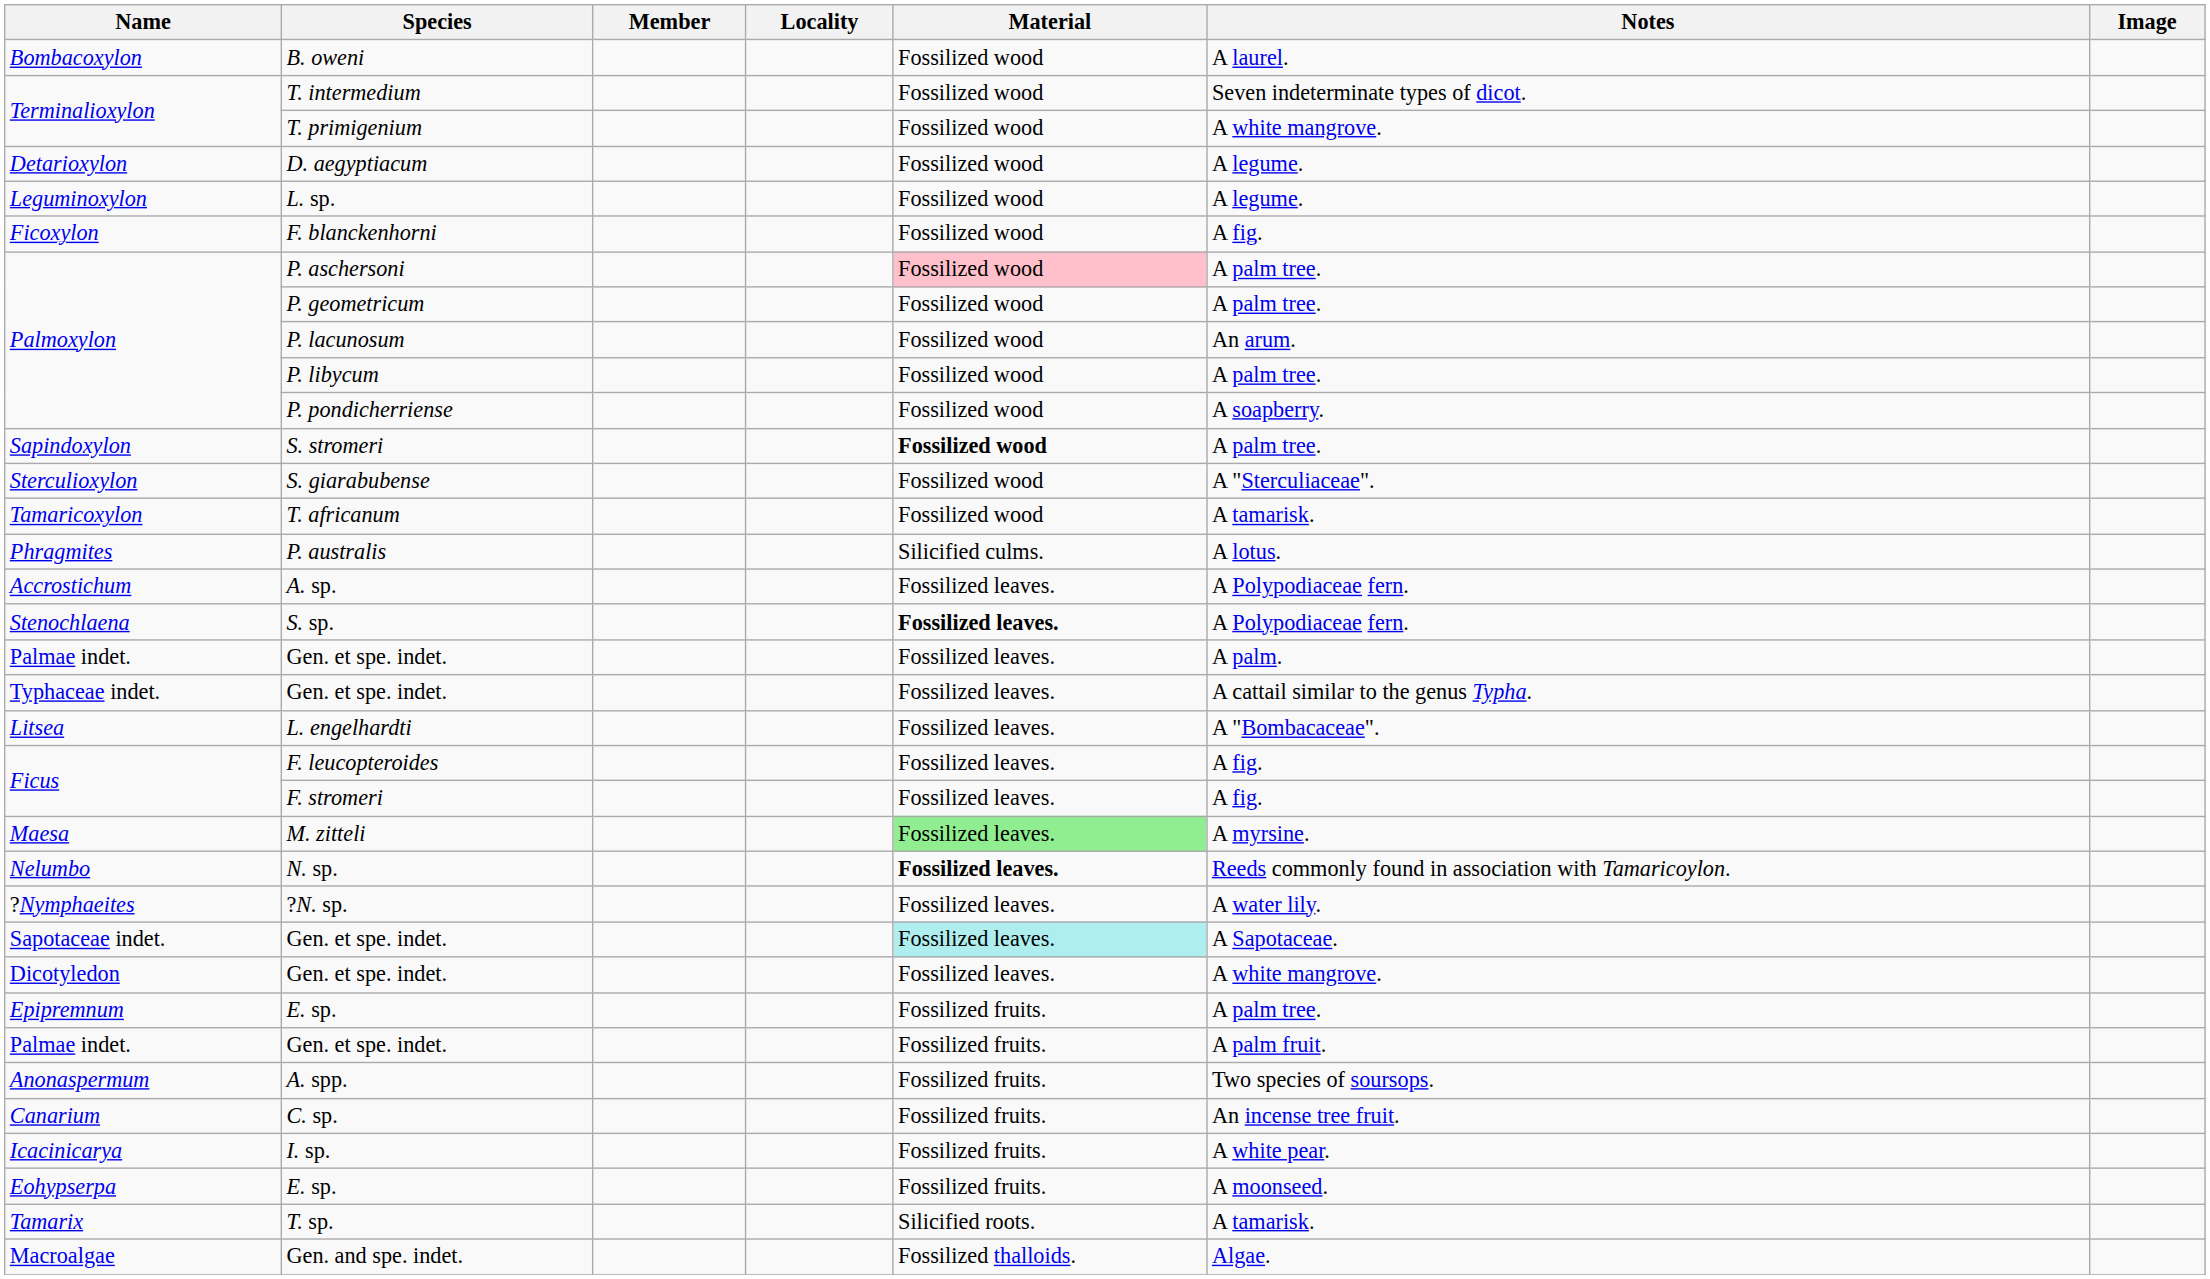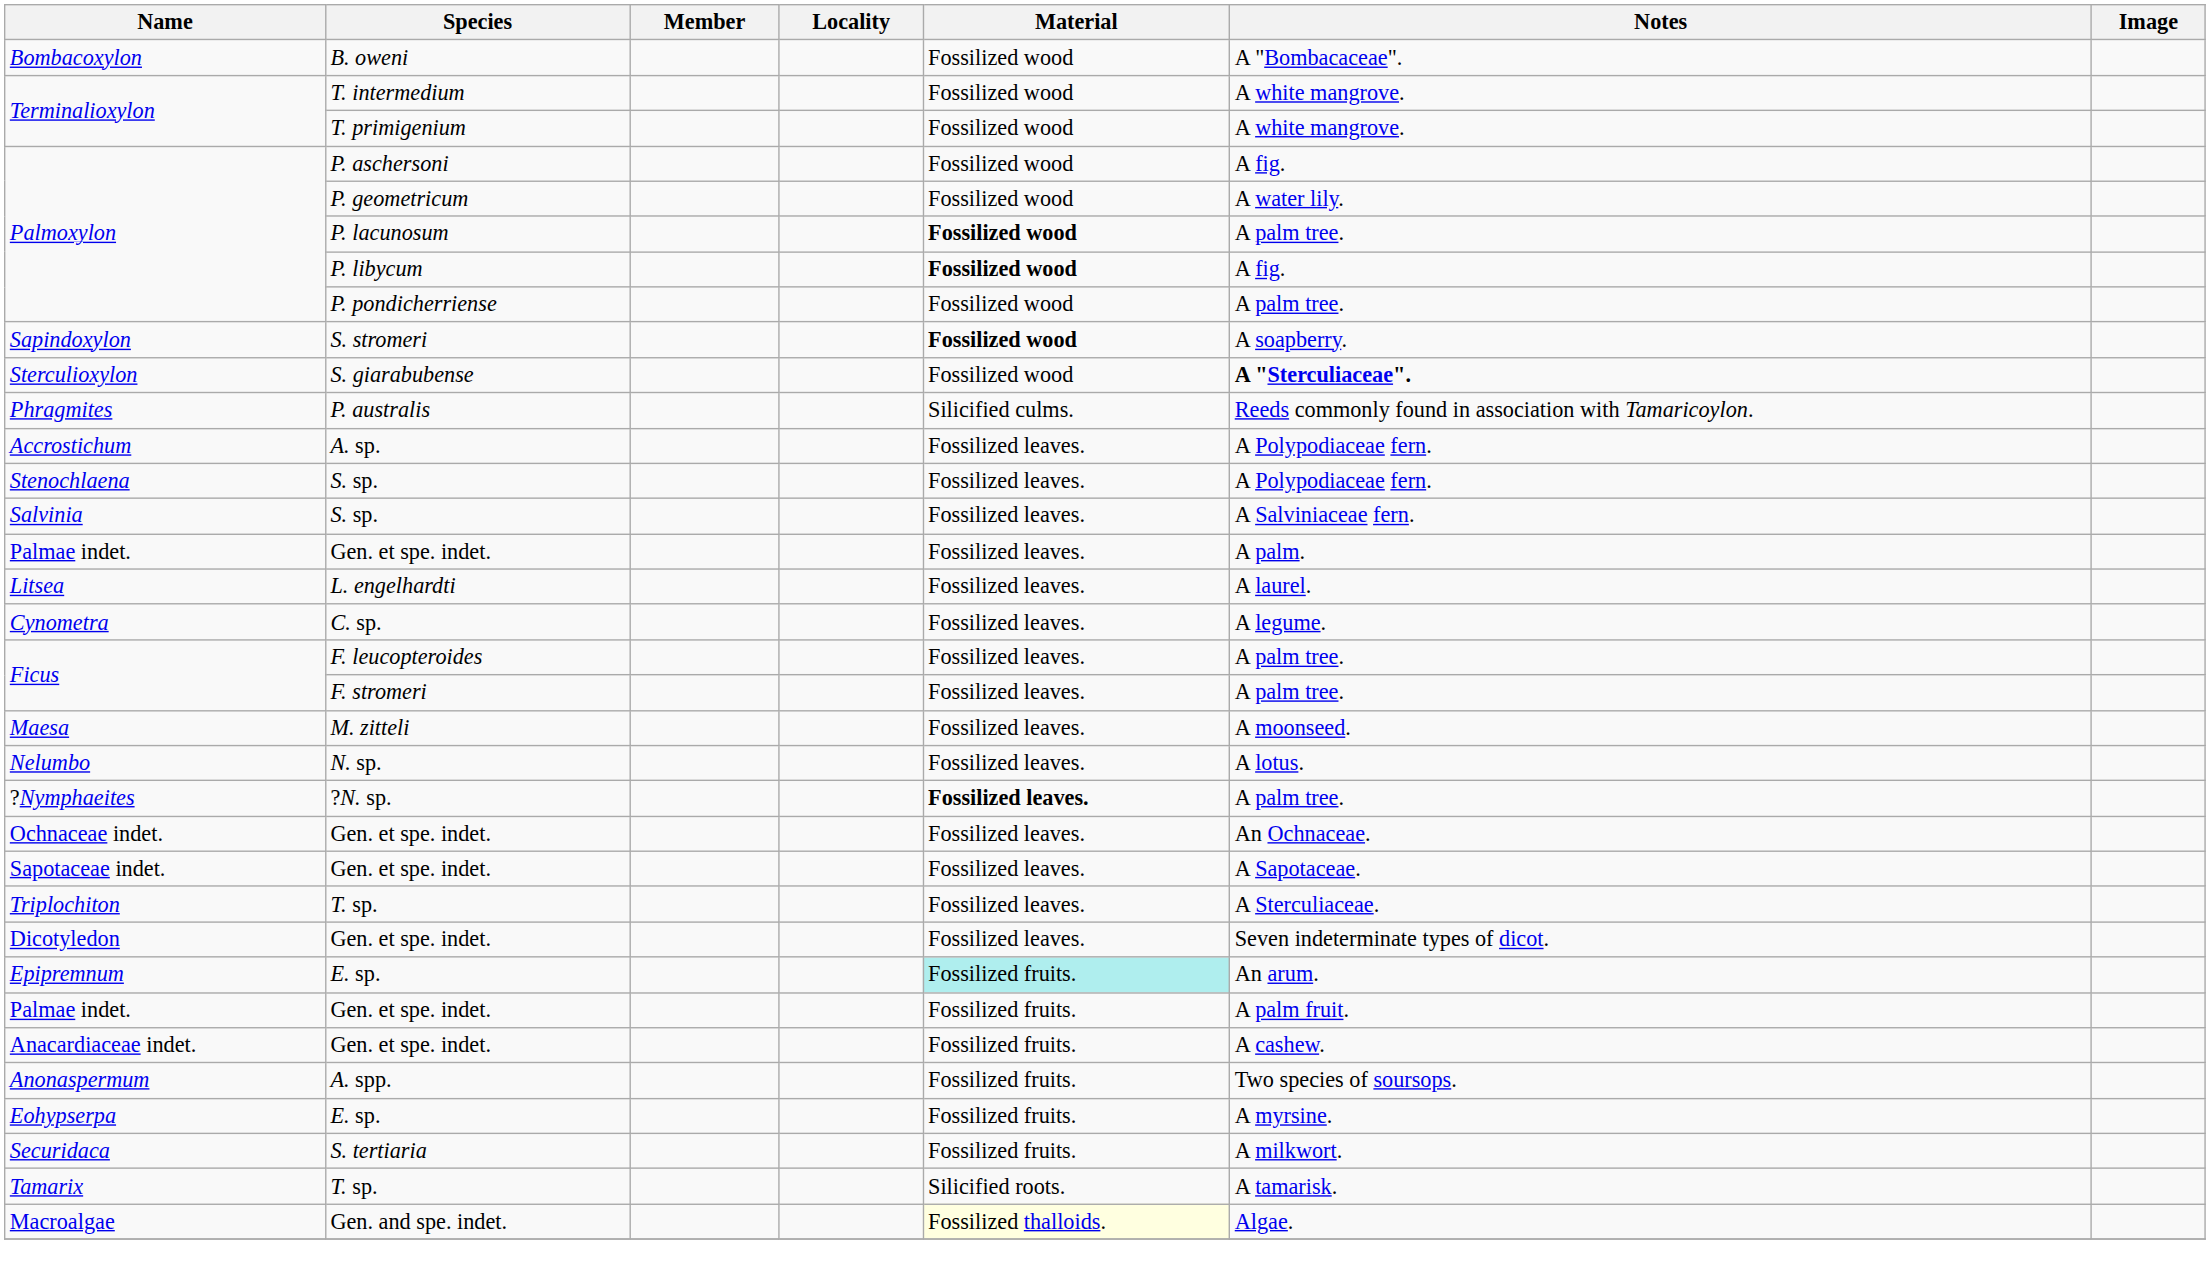Bombacoxylon | Notes: A laurel. -> A "Bombacaceae".
Terminalioxylon / T. intermedium | Notes: Seven indeterminate types of dicot. -> A white mangrove.
- row: Detarioxylon | D. aegyptiacum | Fossilized wood | A legume.
- row: Leguminoxylon | L. sp. | Fossilized wood | A legume.
- row: Ficoxylon | F. blanckenhorni | Fossilized wood | A fig.
Palmoxylon / P. aschersoni | Material: pink background -> no background
Palmoxylon / P. aschersoni | Notes: A palm tree. -> A fig.
Palmoxylon / P. geometricum | Notes: A palm tree. -> A water lily.
Palmoxylon / P. lacunosum | Material: normal -> bold
Palmoxylon / P. lacunosum | Notes: An arum. -> A palm tree.
Palmoxylon / P. libycum | Material: normal -> bold
Palmoxylon / P. libycum | Notes: A palm tree. -> A fig.
Palmoxylon / P. pondicherriense | Notes: A soapberry. -> A palm tree.
Sapindoxylon | Notes: A palm tree. -> A soapberry.
Sterculioxylon | Notes: normal -> bold
- row: Tamaricoxylon | T. africanum | Fossilized wood | A tamarisk.
Phragmites | Notes: A lotus. -> Reeds commonly found in association with Tamaricoylon.
Stenochlaena | Material: bold -> normal
+ row: Salvinia | S. sp. | Fossilized leaves. | A Salviniaceae fern.
- row: Typhaceae indet. | Gen. et spe. indet. | Fossilized leaves. | A cattail similar to the genus Typha.
Litsea | Notes: A "Bombacaceae". -> A laurel.
+ row: Cynometra | C. sp. | Fossilized leaves. | A legume.
Ficus / F. leucopteroides | Notes: A fig. -> A palm tree.
Ficus / F. stromeri | Notes: A fig. -> A palm tree.
Maesa | Material: lightgreen background -> no background
Maesa | Notes: A myrsine. -> A moonseed.
Nelumbo | Material: bold -> normal
Nelumbo | Notes: Reeds commonly found in association with Tamaricoylon. -> A lotus.
?Nymphaeites | Material: normal -> bold
?Nymphaeites | Notes: A water lily. -> A palm tree.
+ row: Ochnaceae indet. | Gen. et spe. indet. | Fossilized leaves. | An Ochnaceae.
Sapotaceae indet. | Material: paleturquoise background -> no background
+ row: Triplochiton | T. sp. | Fossilized leaves. | A Sterculiaceae.
Dicotyledon | Notes: A white mangrove. -> Seven indeterminate types of dicot.
Epipremnum | Material: no background -> paleturquoise background
Epipremnum | Notes: A palm tree. -> An arum.
+ row: Anacardiaceae indet. | Gen. et spe. indet. | Fossilized fruits. | A cashew.
- row: Canarium | C. sp. | Fossilized fruits. | An incense tree fruit.
- row: Icacinicarya | I. sp. | Fossilized fruits. | A white pear.
Eohypserpa | Notes: A moonseed. -> A myrsine.
+ row: Securidaca | S. tertiaria | Fossilized fruits. | A milkwort.
Macroalgae | Material: no background -> lightyellow background
